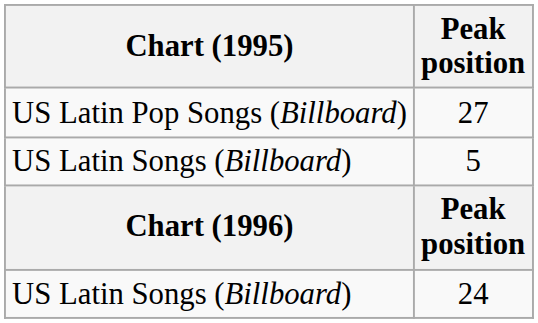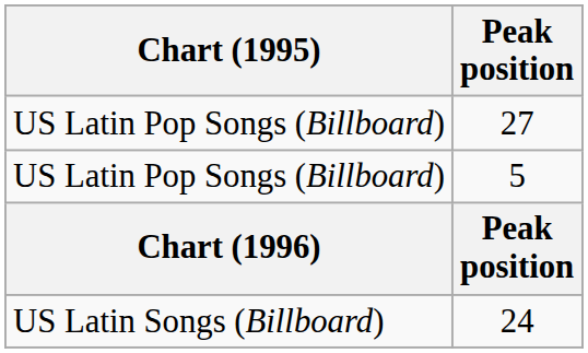5 | Chart (1995): US Latin Songs (Billboard) -> US Latin Pop Songs (Billboard)
